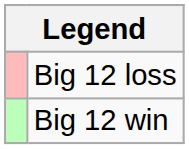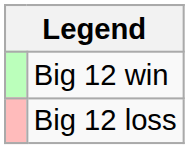rows swapped: Big 12 win <-> Big 12 loss
